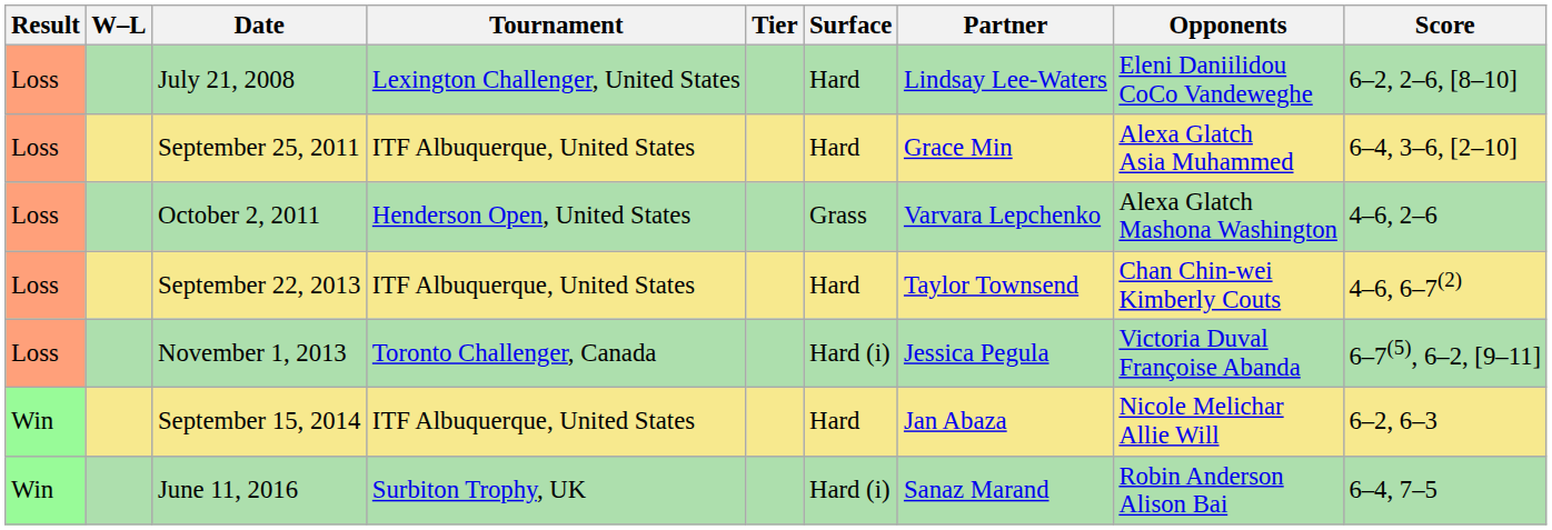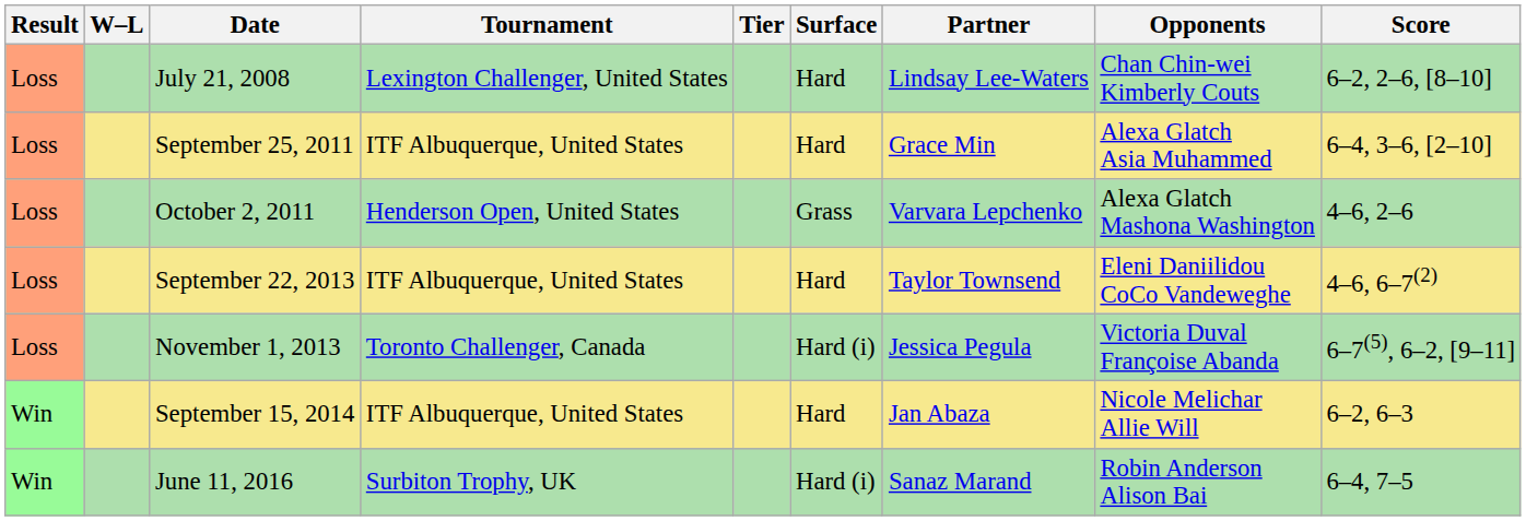July 21, 2008 | Opponents: Eleni Daniilidou CoCo Vandeweghe -> Chan Chin-wei Kimberly Couts
September 22, 2013 | Opponents: Chan Chin-wei Kimberly Couts -> Eleni Daniilidou CoCo Vandeweghe
